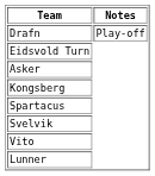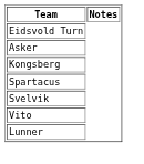- row: Drafn | Play-off
